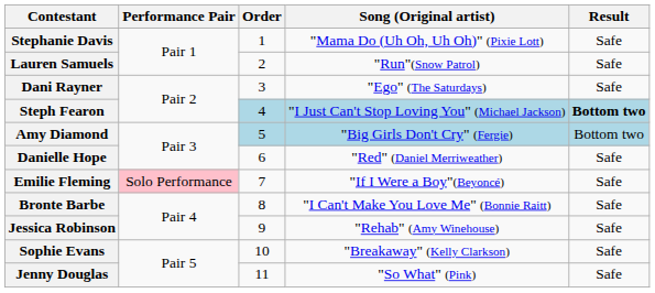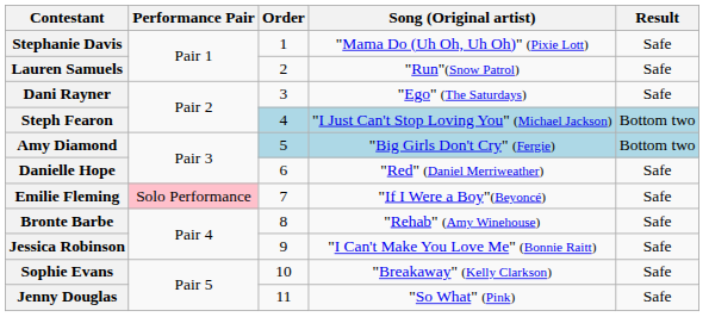Steph Fearon | Result: bold -> normal
Bronte Barbe | Song (Original artist): "I Can't Make You Love Me" (Bonnie Raitt) -> "Rehab" (Amy Winehouse)
Jessica Robinson | Song (Original artist): "Rehab" (Amy Winehouse) -> "I Can't Make You Love Me" (Bonnie Raitt)
